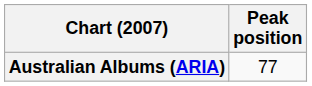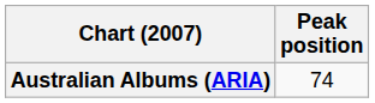Australian Albums (ARIA) | Peak position: 77 -> 74
